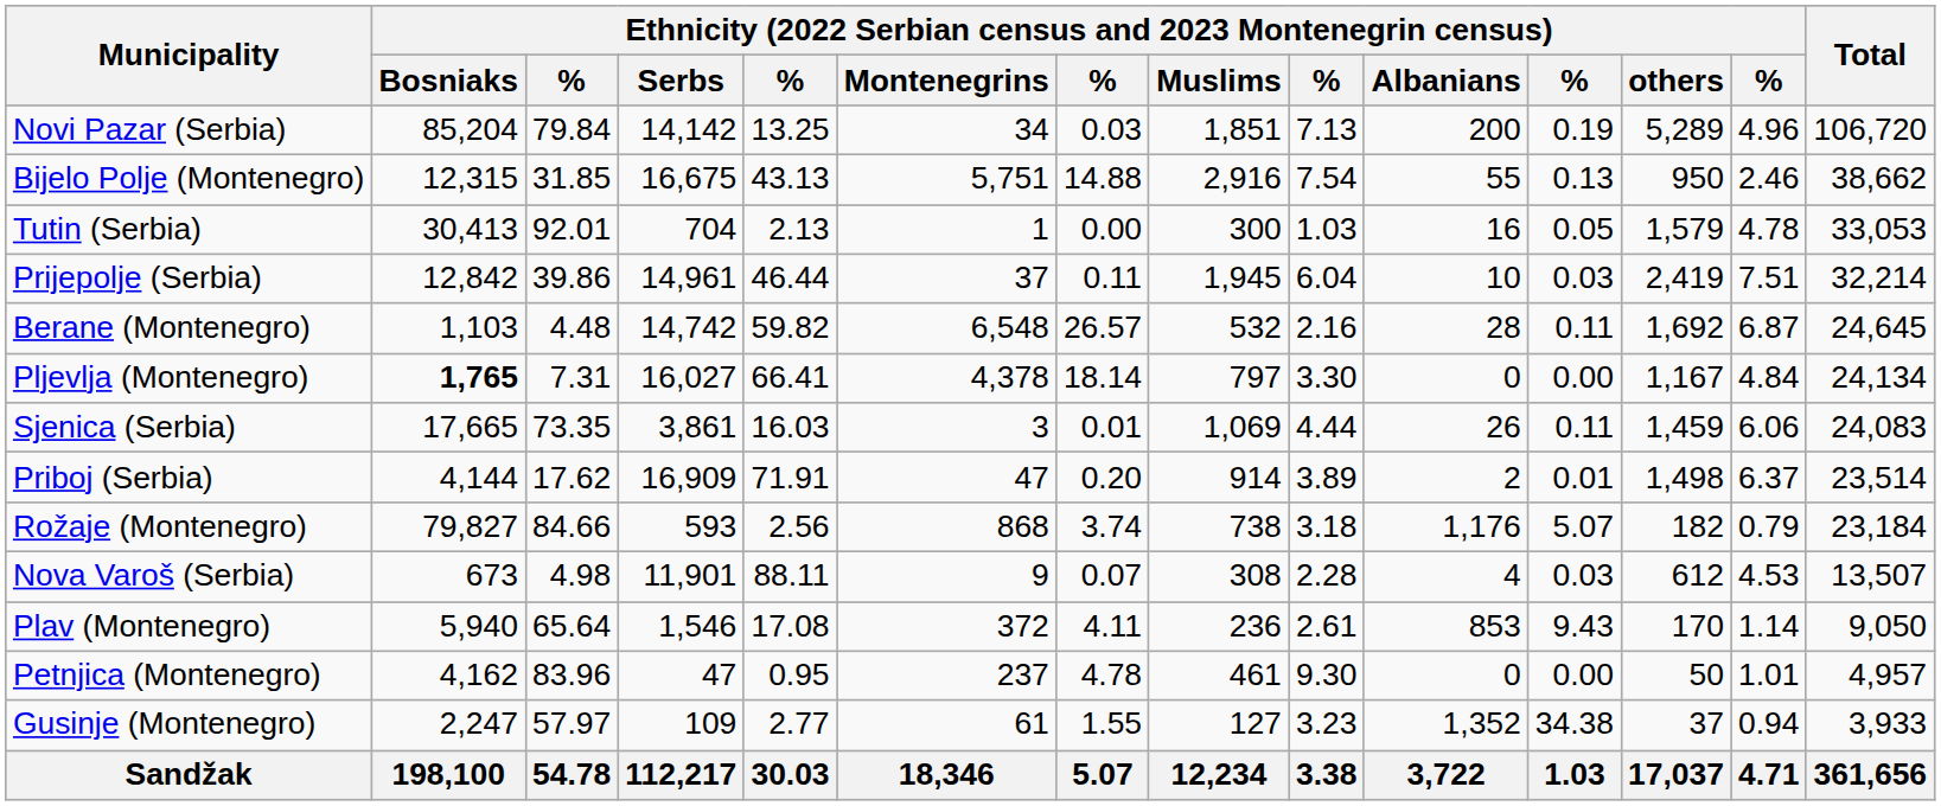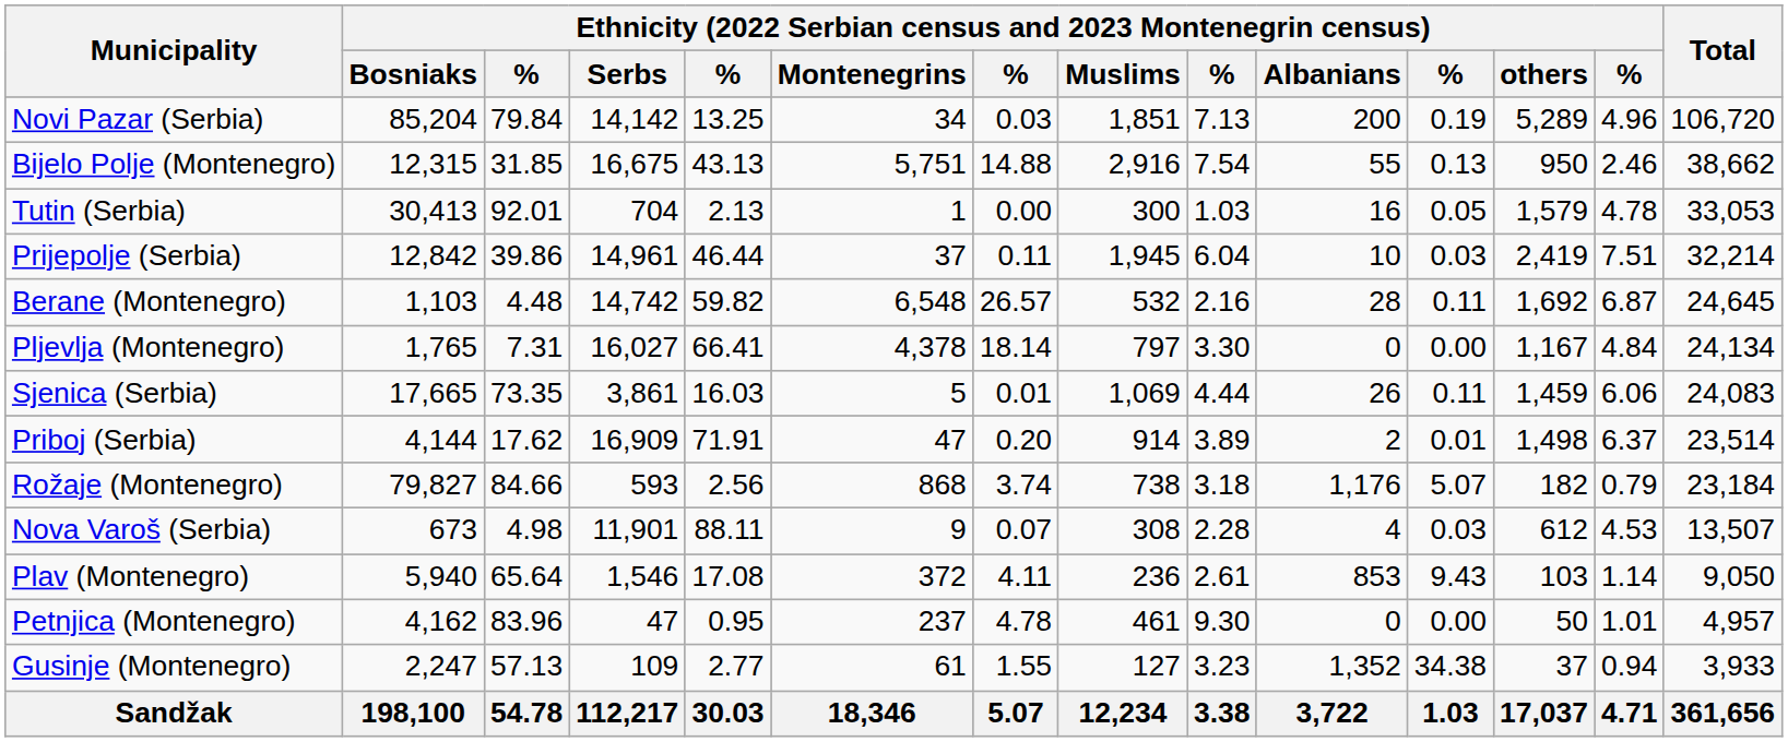Pljevlja (Montenegro) | column 2: bold -> normal
Sjenica (Serbia) | column 6: 3 -> 5
Plav (Montenegro) | column 12: 170 -> 103
Gusinje (Montenegro) | column 3: 57.97 -> 57.13
